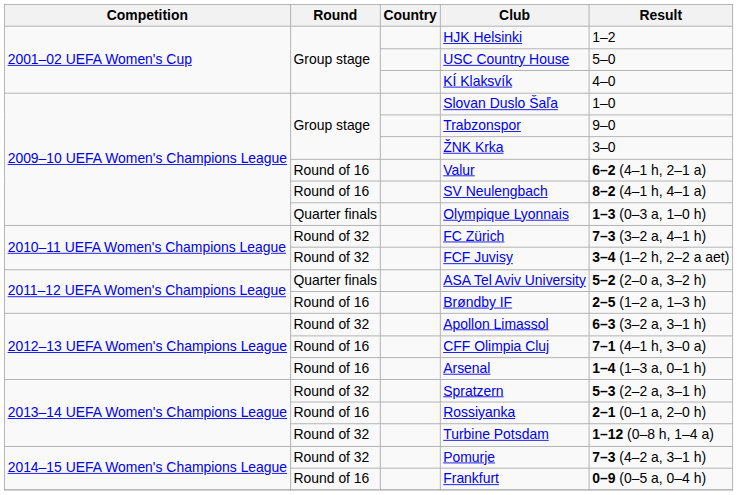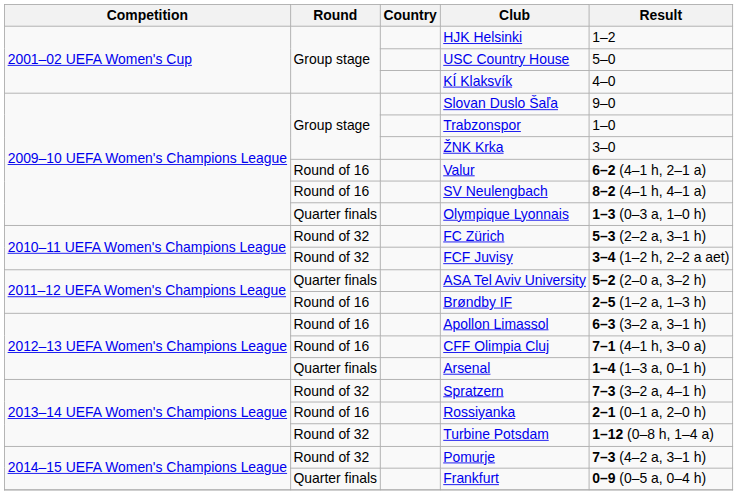Slovan Duslo Šaľa | Result: 1–0 -> 9–0
Trabzonspor | Result: 9–0 -> 1–0
FC Zürich | Result: 7–3 (3–2 a, 4–1 h) -> 5–3 (2–2 a, 3–1 h)
Apollon Limassol | Round: Round of 32 -> Round of 16
Arsenal | Round: Round of 16 -> Quarter finals
Spratzern | Result: 5–3 (2–2 a, 3–1 h) -> 7–3 (3–2 a, 4–1 h)
Frankfurt | Round: Round of 16 -> Quarter finals
